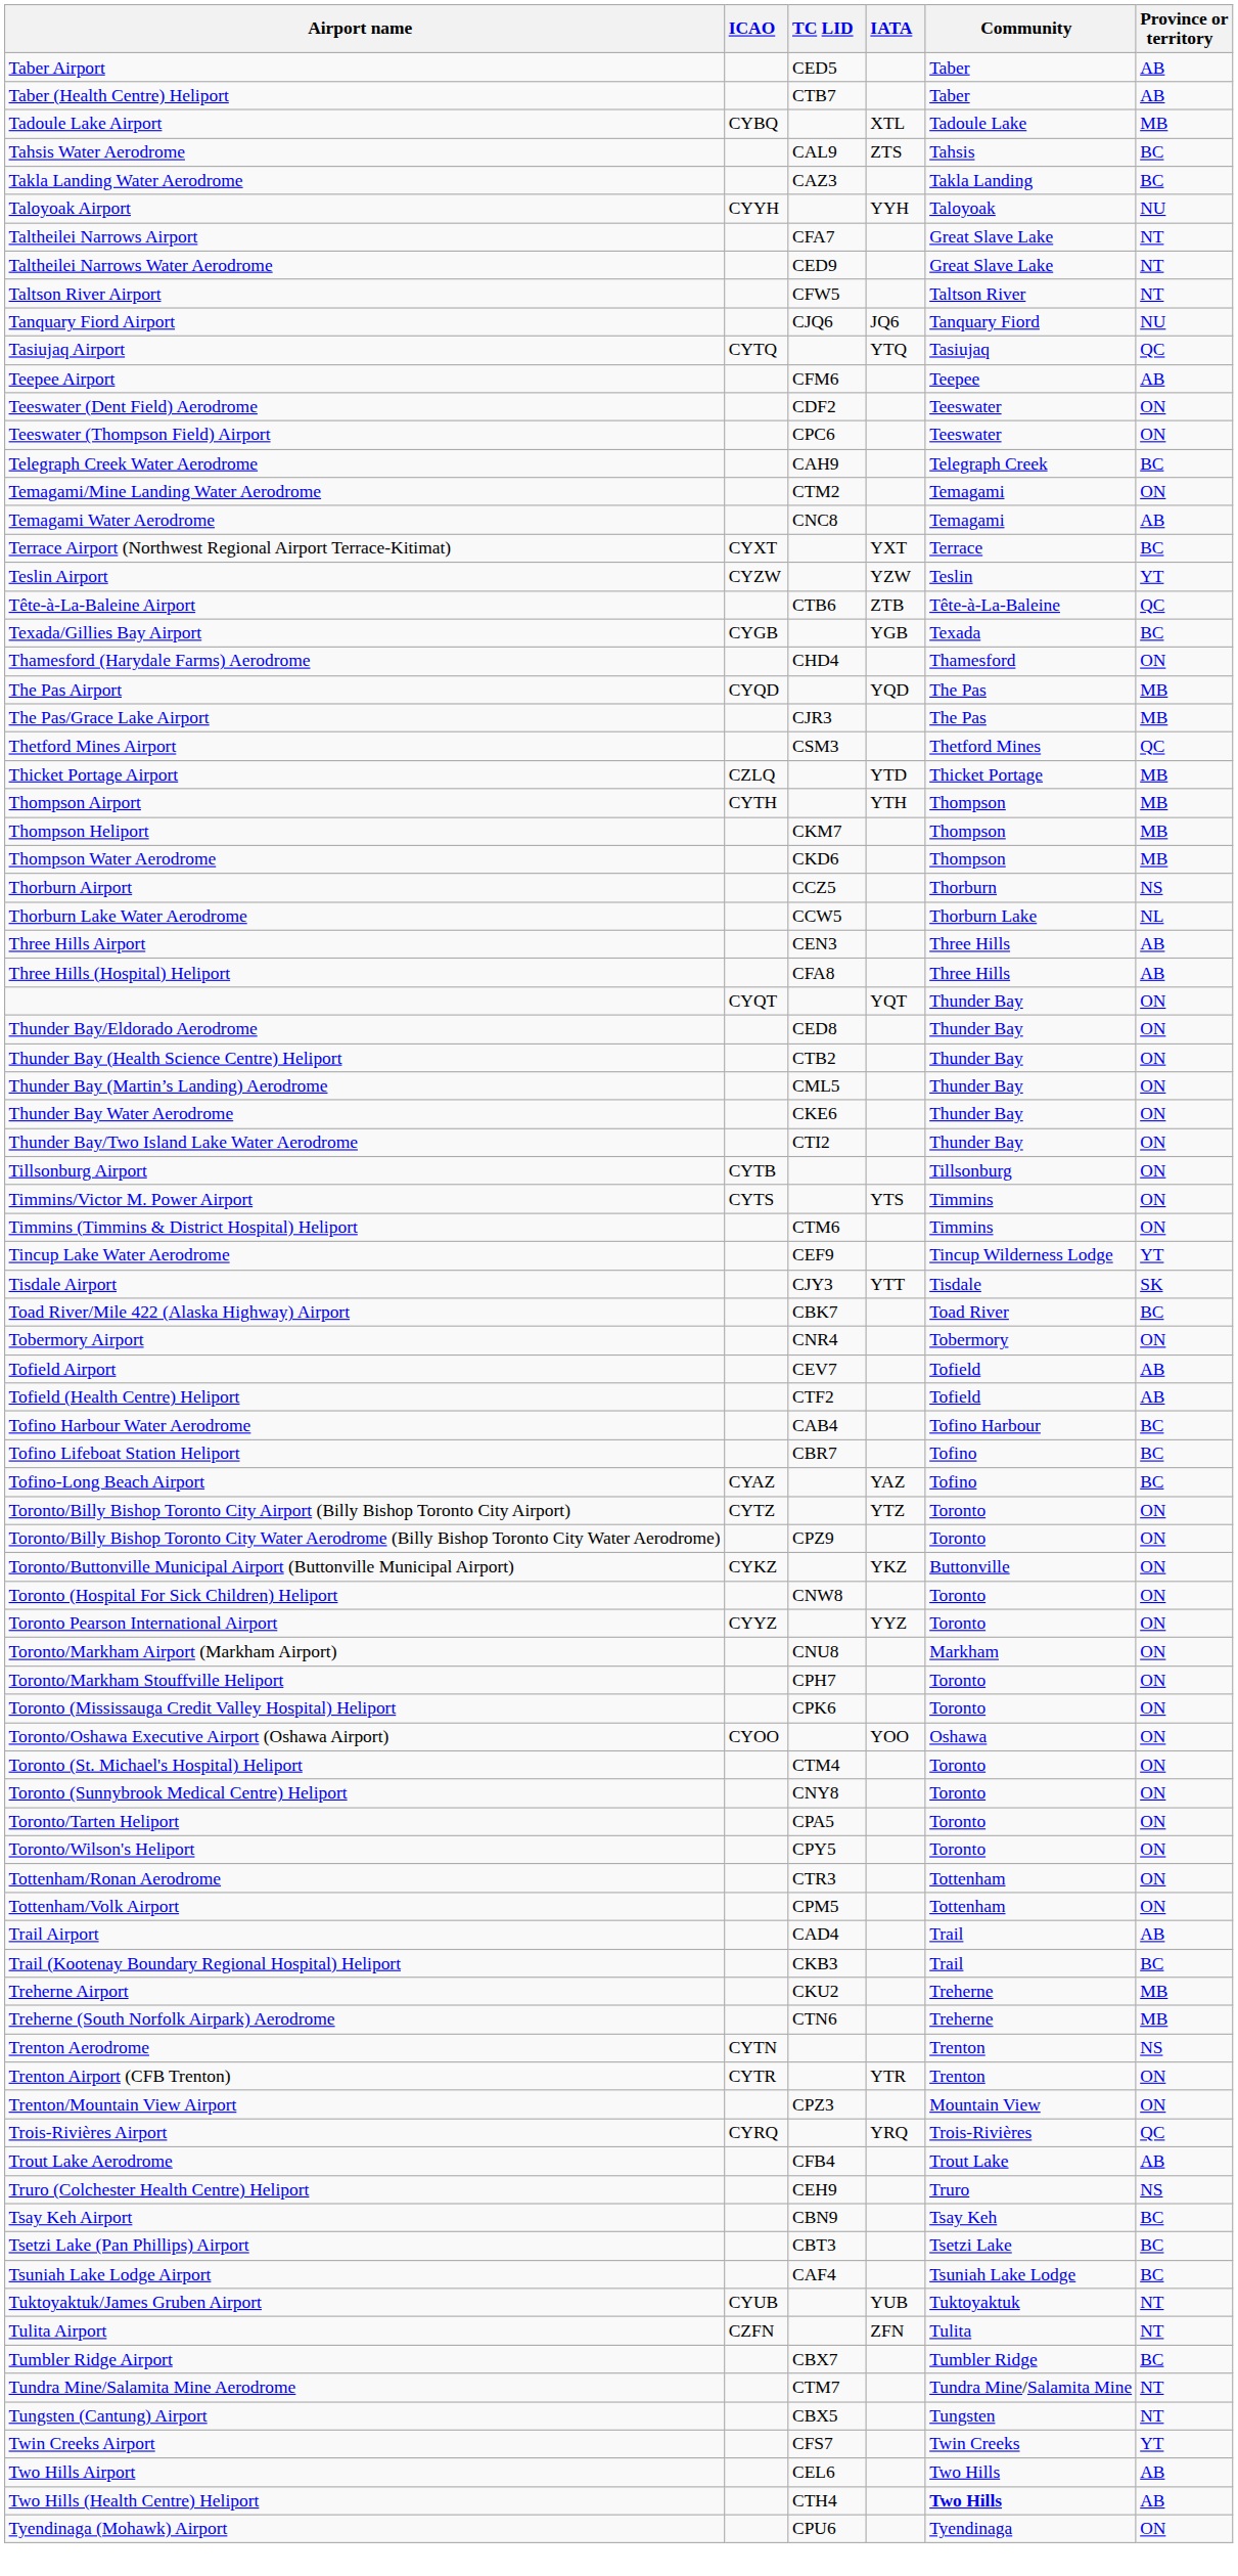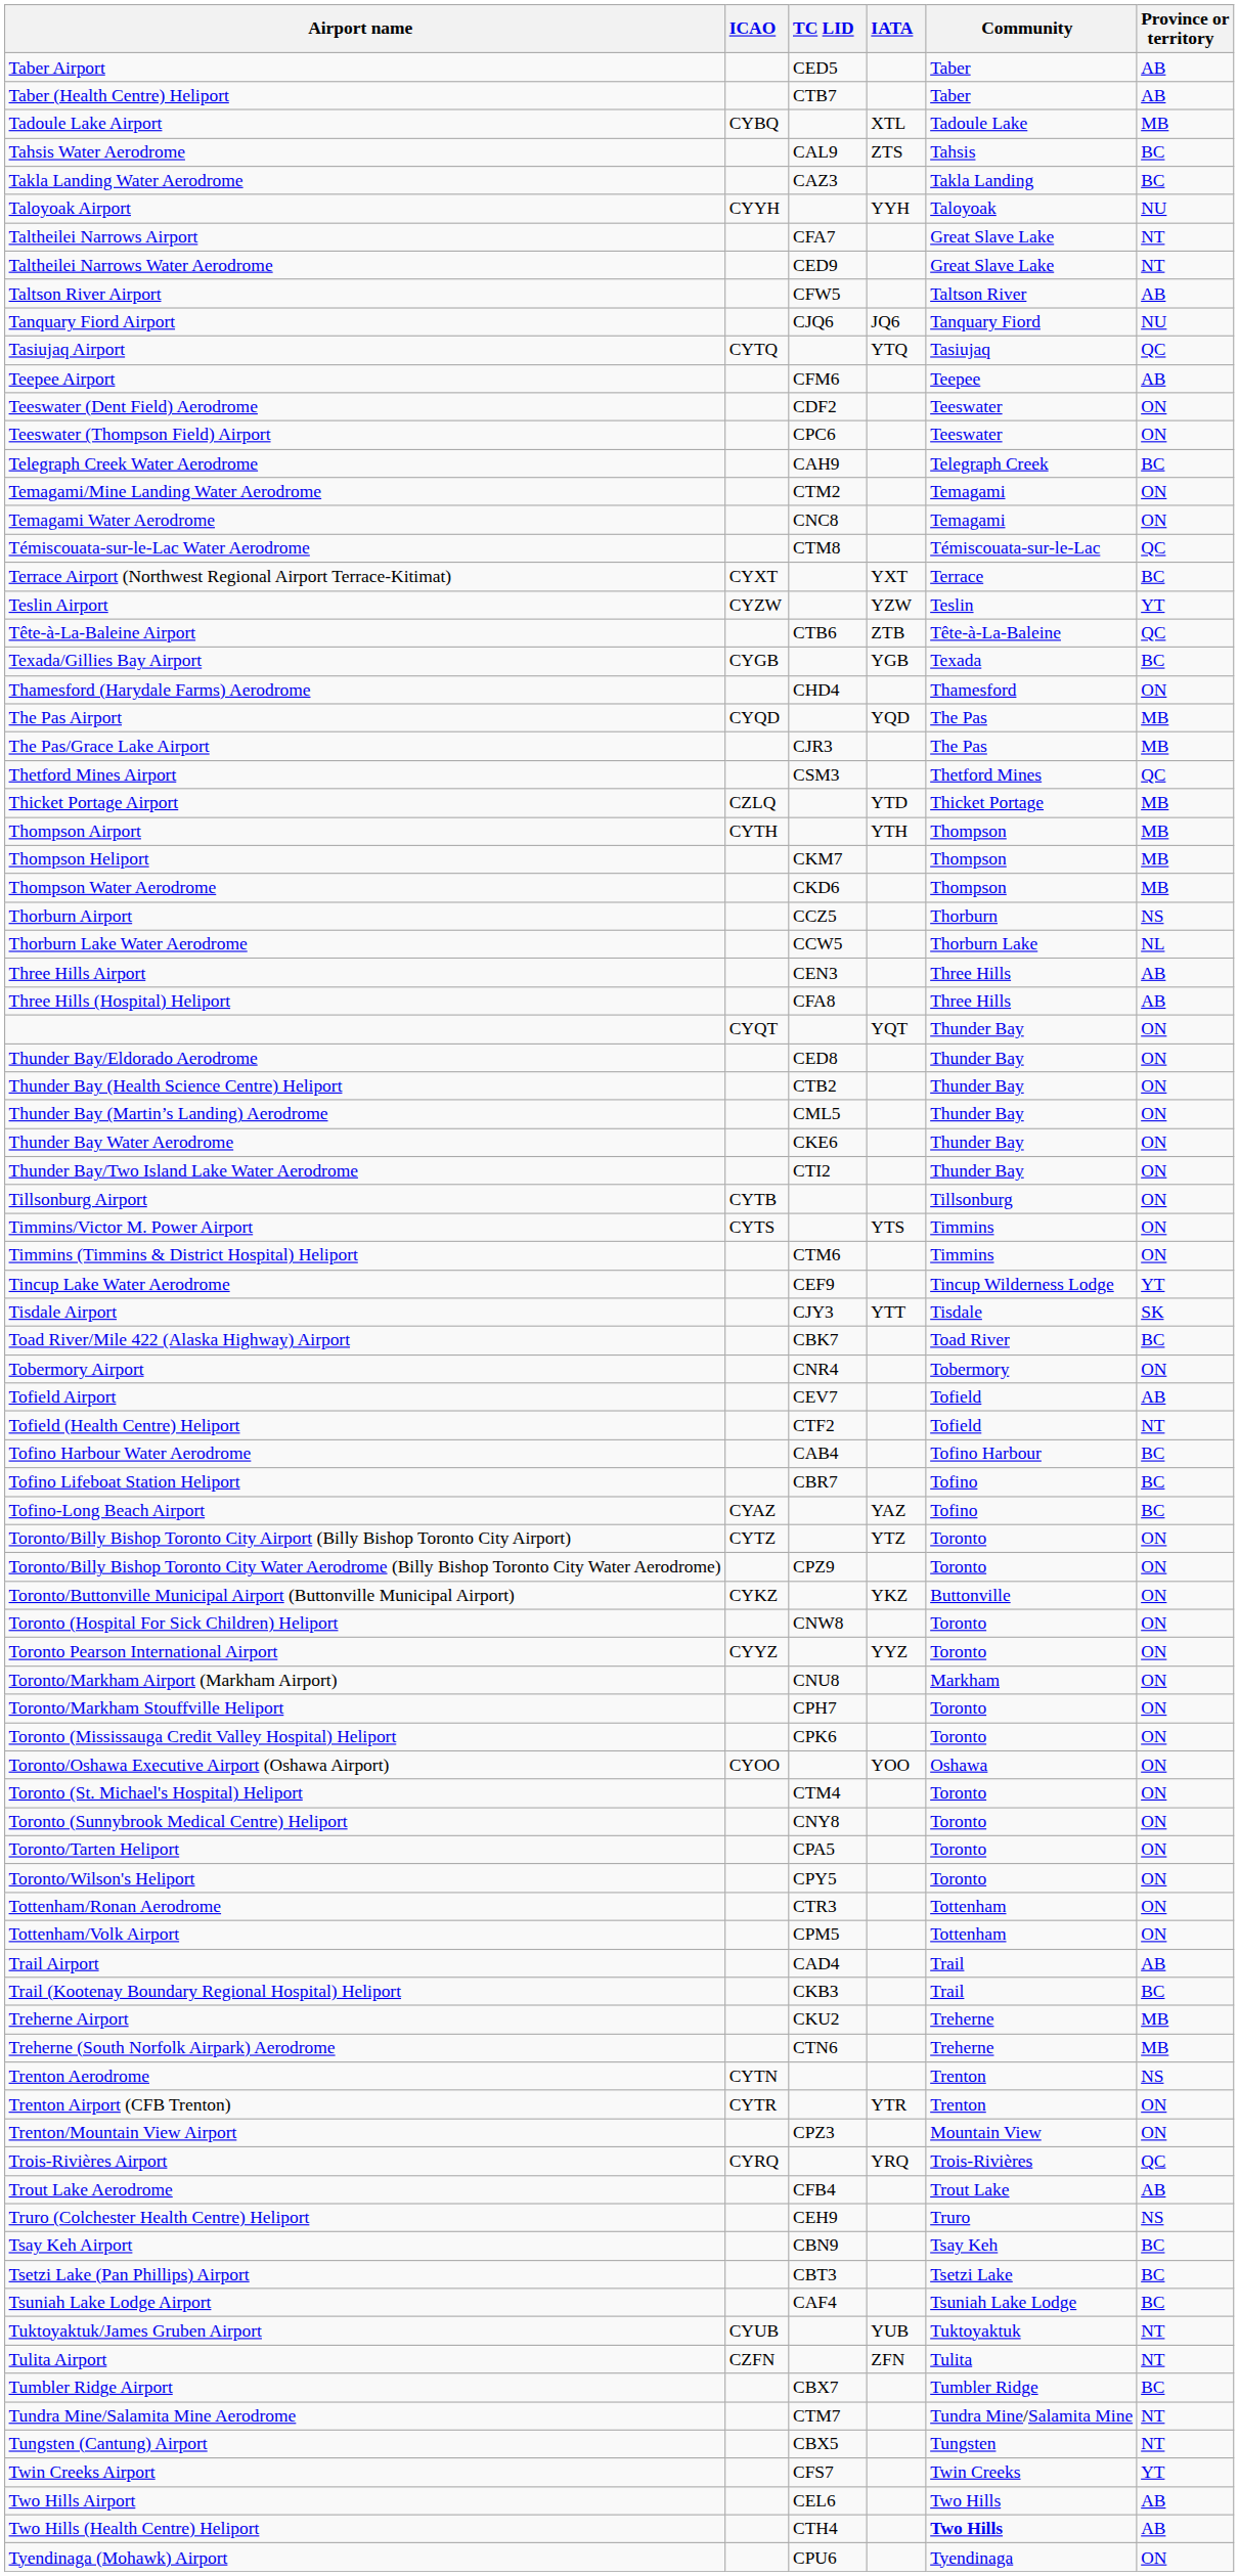Taltson River Airport | Province or territory: NT -> AB
Temagami Water Aerodrome | Province or territory: AB -> ON
+ row: Témiscouata-sur-le-Lac Water Aerodrome | CTM8 | Témiscouata-sur-le-Lac | QC
Tofield (Health Centre) Heliport | Province or territory: AB -> NT
